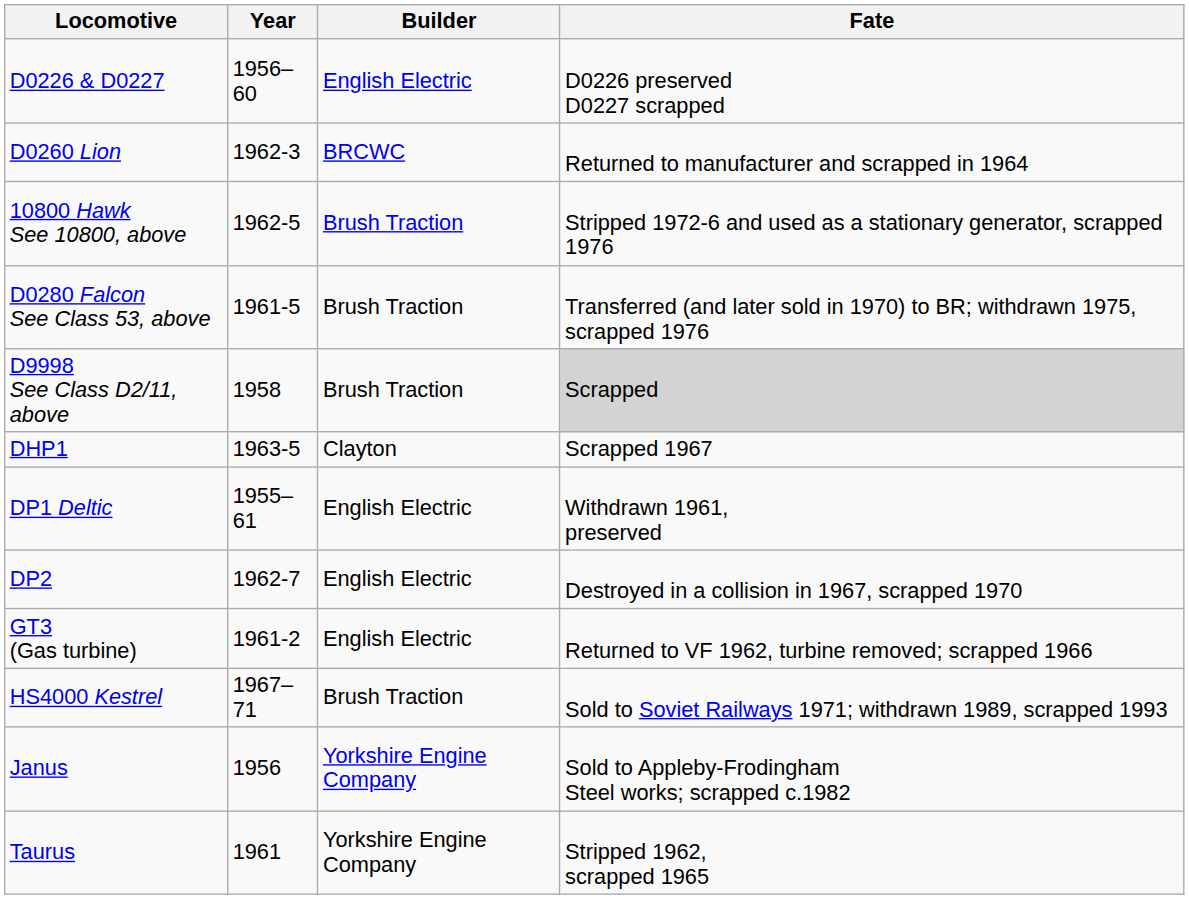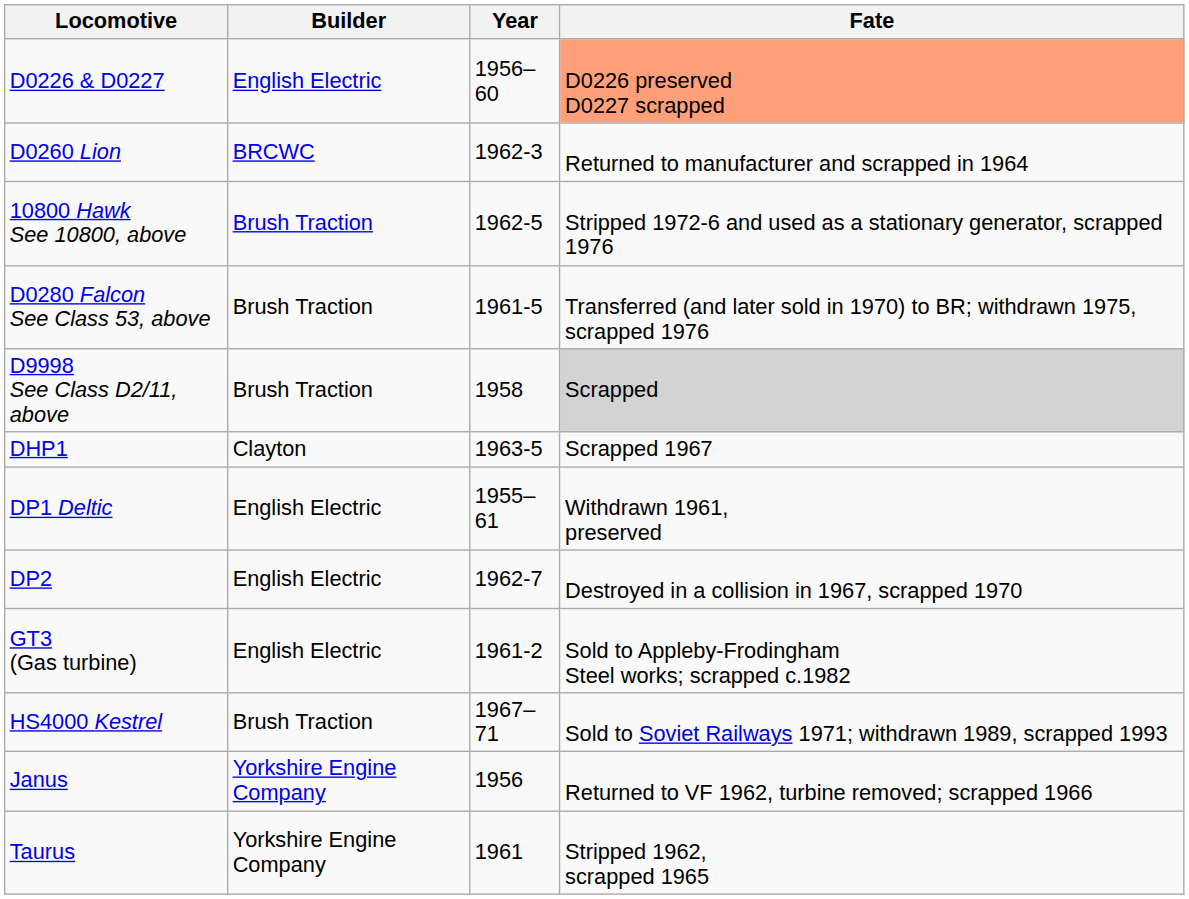columns swapped: Builder <-> Year
D0226 & D0227 | Fate: no background -> lightsalmon background
GT3 (Gas turbine) | Fate: Returned to VF 1962, turbine removed; scrapped 1966 -> Sold to Appleby-Frodingham Steel works; scrapped c.1982
Janus | Fate: Sold to Appleby-Frodingham Steel works; scrapped c.1982 -> Returned to VF 1962, turbine removed; scrapped 1966
